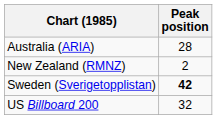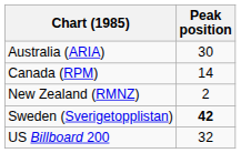Australia (ARIA) | Peak position: 28 -> 30
+ row: Canada (RPM) | 14
